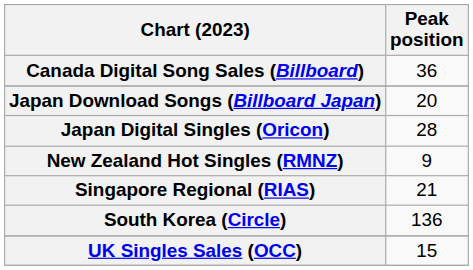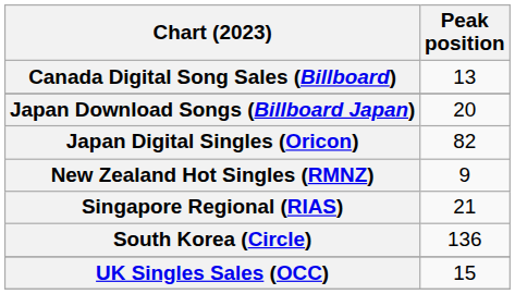Canada Digital Song Sales (Billboard) | Peak position: 36 -> 13
Japan Digital Singles (Oricon) | Peak position: 28 -> 82
